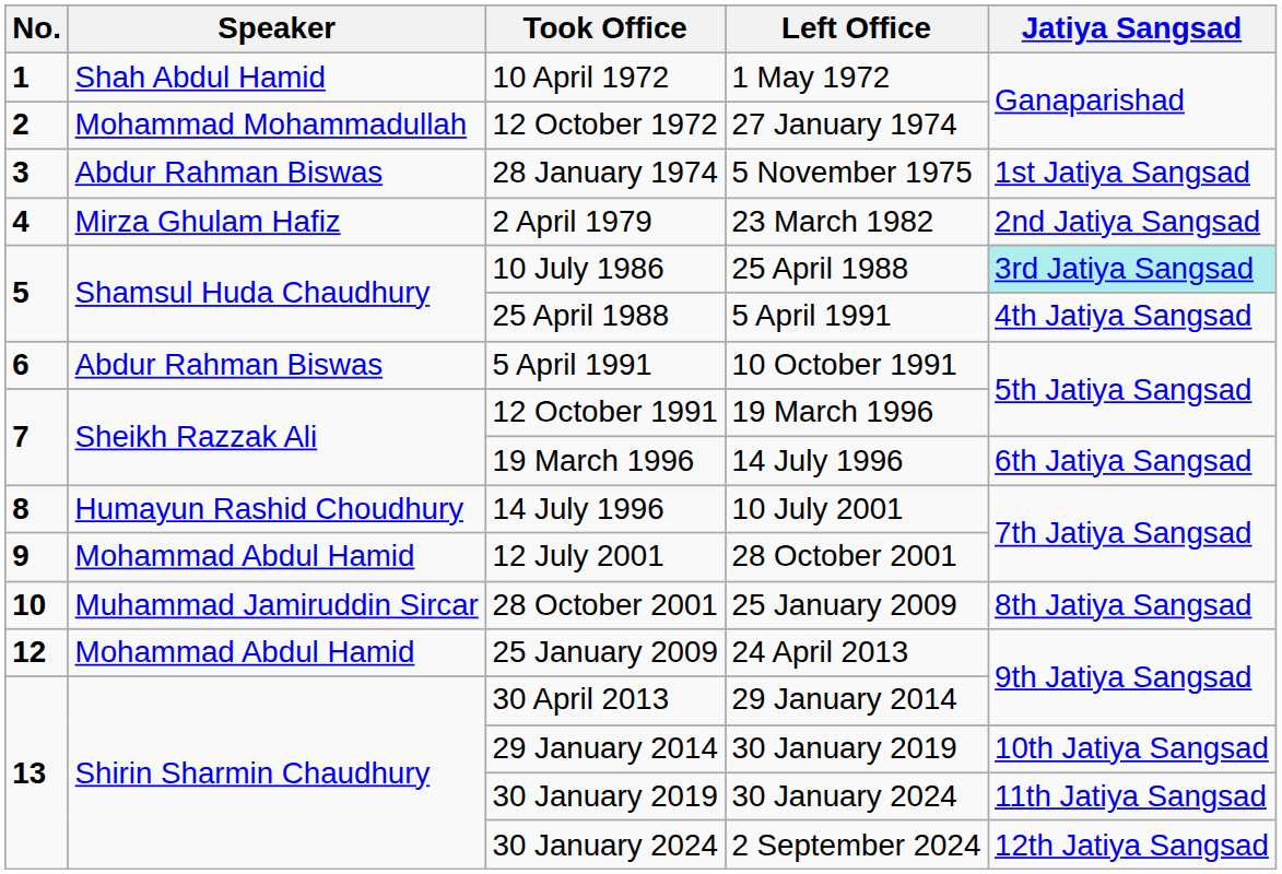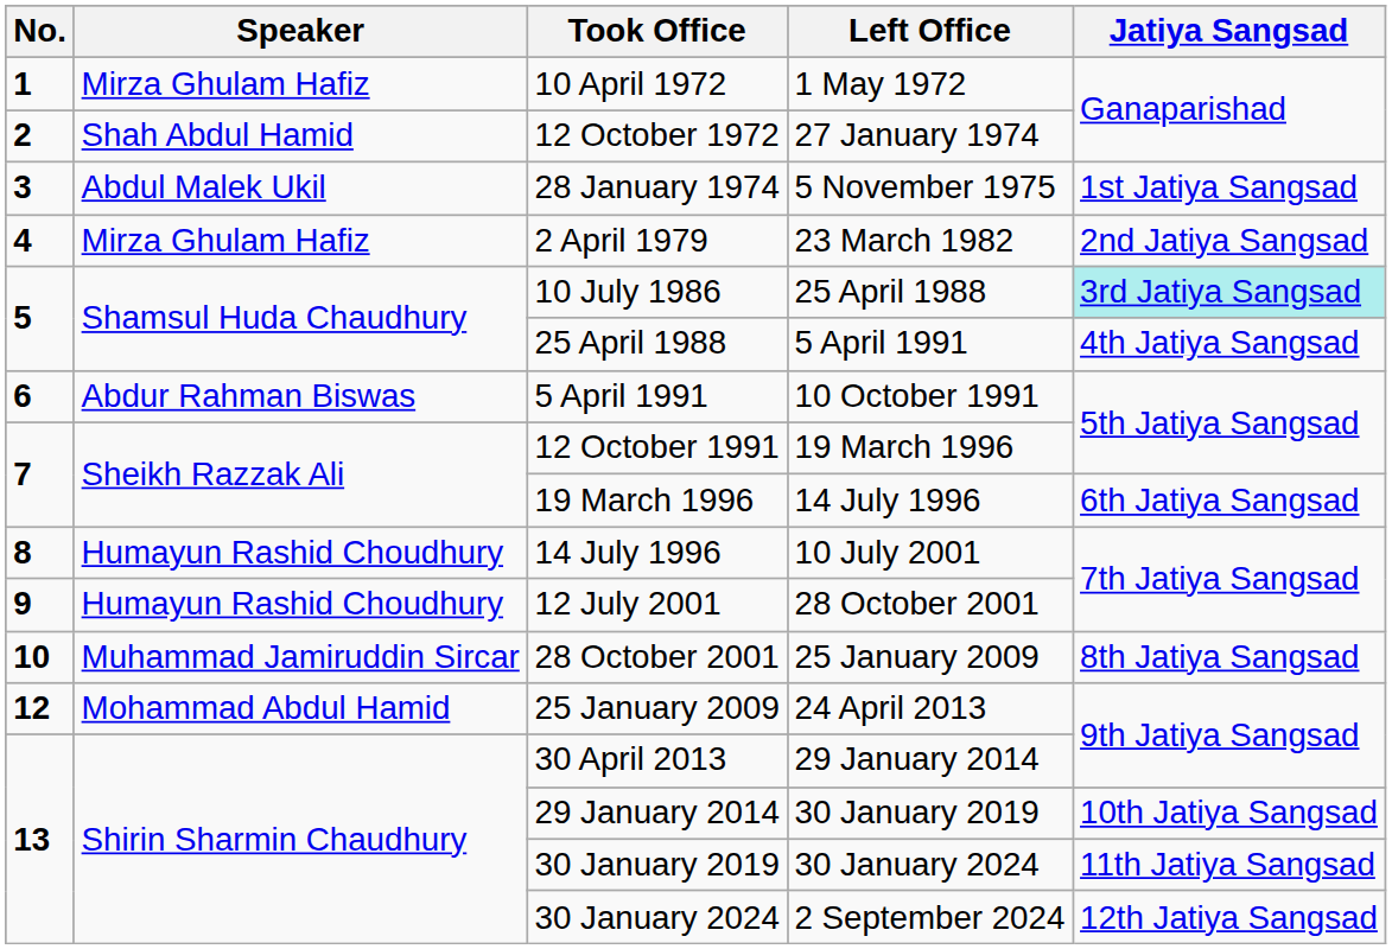10 April 1972 | Speaker: Shah Abdul Hamid -> Mirza Ghulam Hafiz
12 October 1972 | Speaker: Mohammad Mohammadullah -> Shah Abdul Hamid
28 January 1974 | Speaker: Abdur Rahman Biswas -> Abdul Malek Ukil
12 July 2001 | Speaker: Mohammad Abdul Hamid -> Humayun Rashid Choudhury
